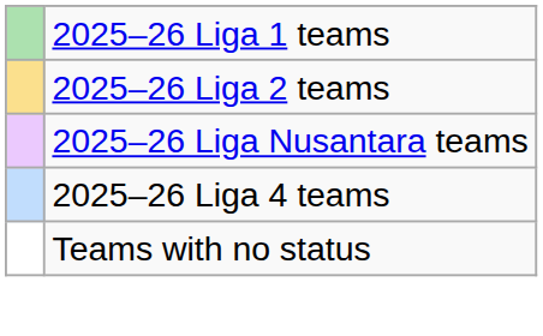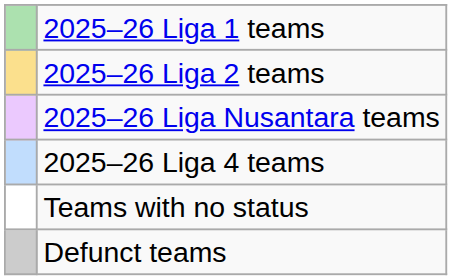+ row: Defunct teams
